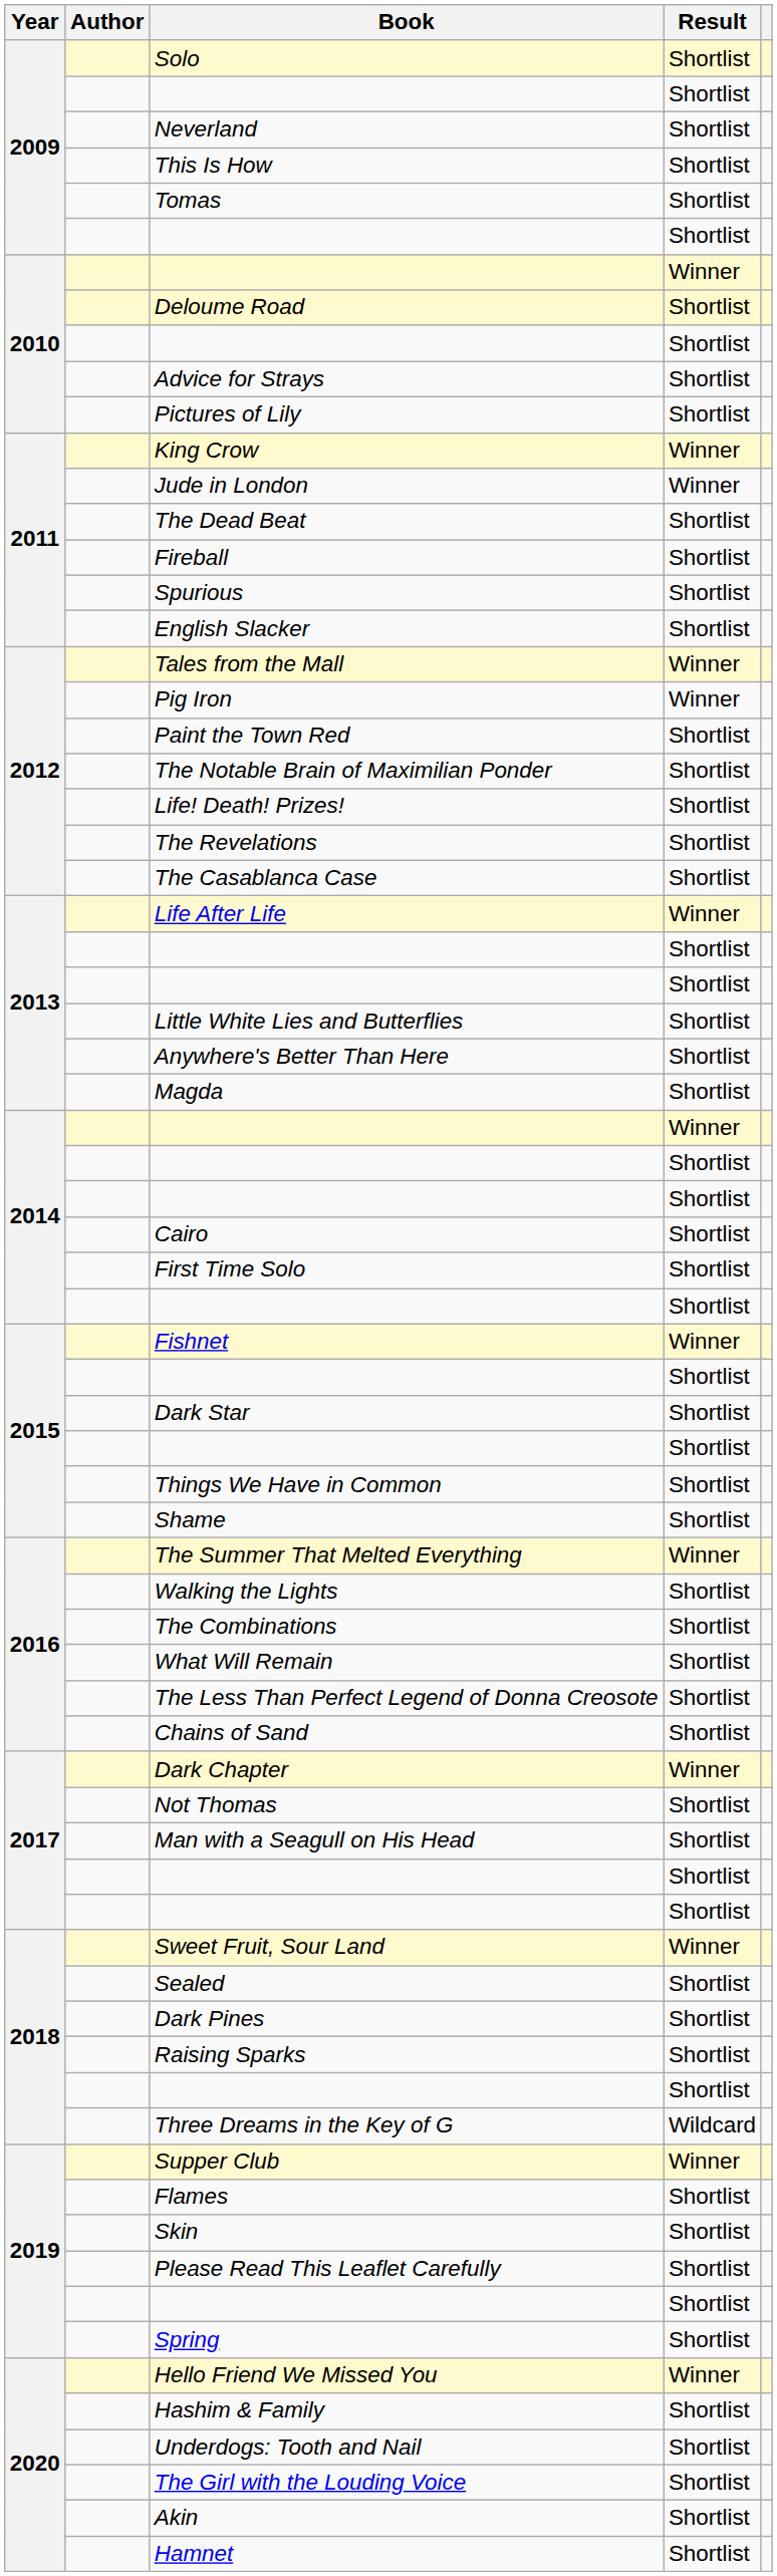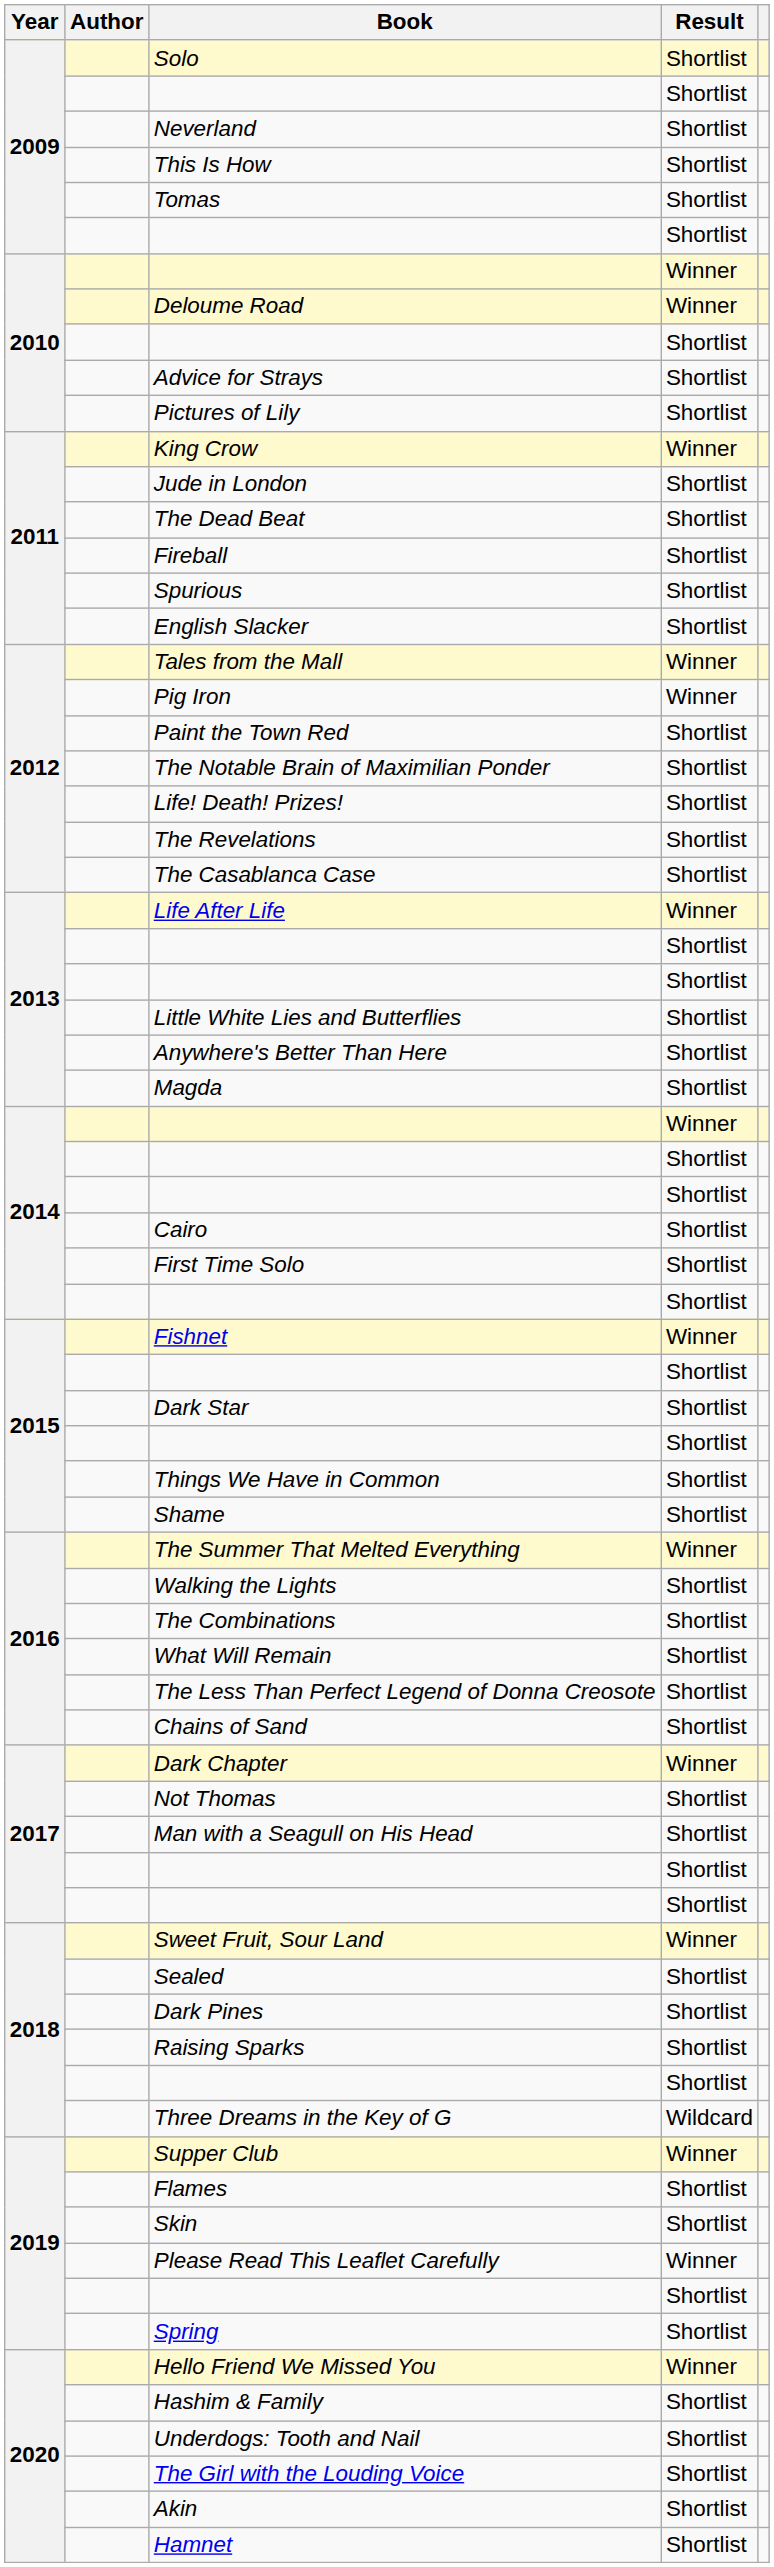Deloume Road | Result: Shortlist -> Winner
Jude in London | Result: Winner -> Shortlist
Please Read This Leaflet Carefully | Result: Shortlist -> Winner
